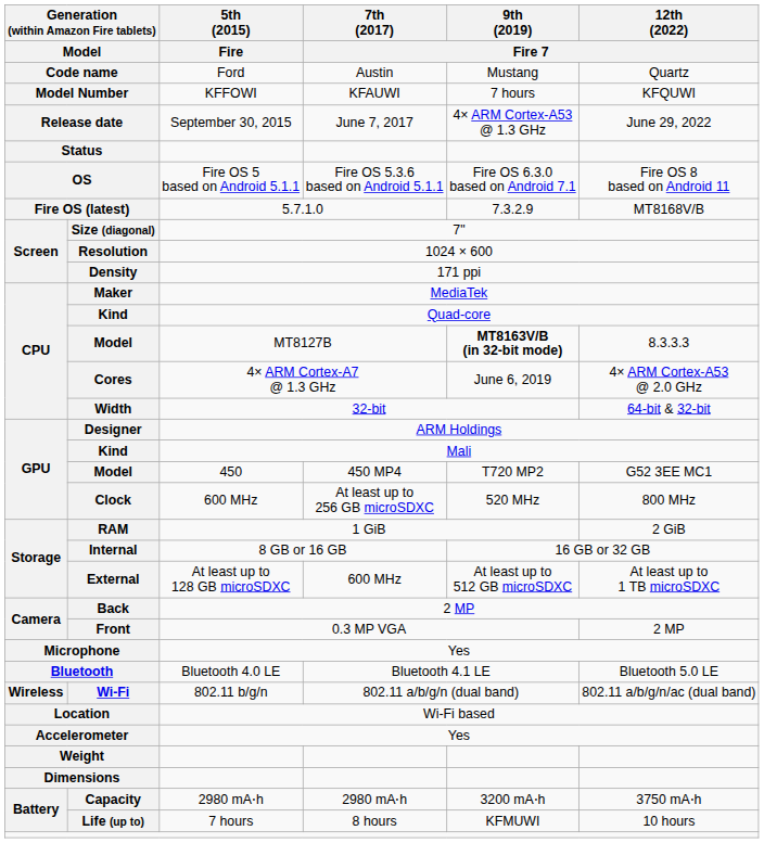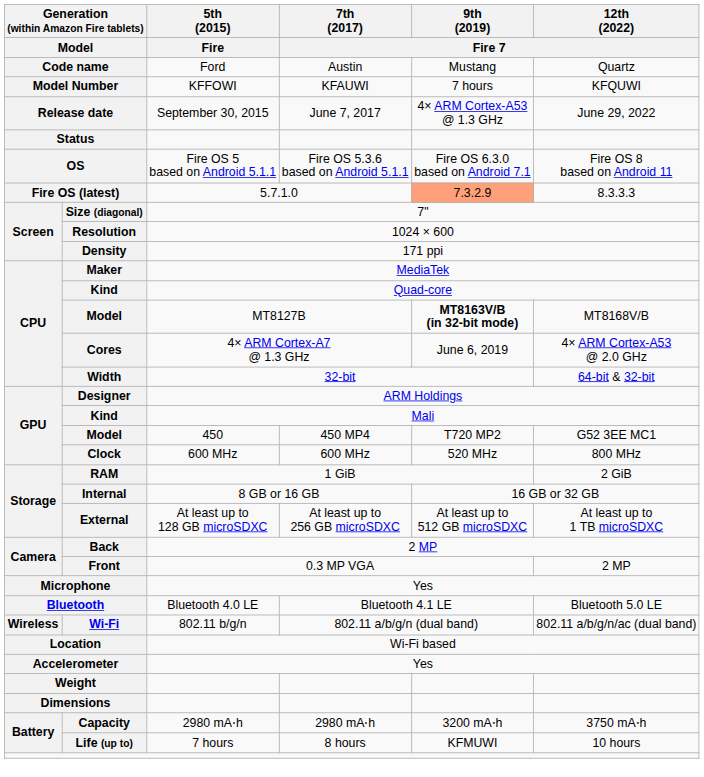Fire OS (latest) | 9th (2019) / Fire 7: no background -> lightsalmon background
Fire OS (latest) | 12th (2022) / Fire 7: MT8168V/B -> 8.3.3.3
Model / MT8127B | 12th (2022) / Fire 7: 8.3.3.3 -> MT8168V/B
Clock | 7th (2017) / Fire 7: At least up to 256 GB microSDXC -> 600 MHz
External | 7th (2017) / Fire 7: 600 MHz -> At least up to 256 GB microSDXC
